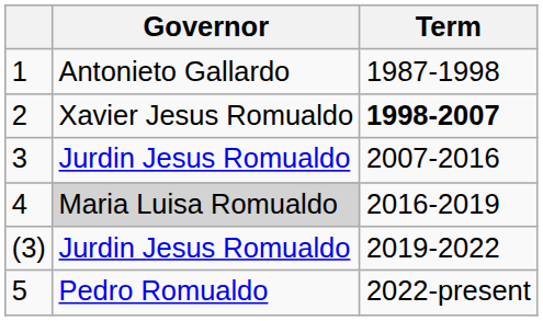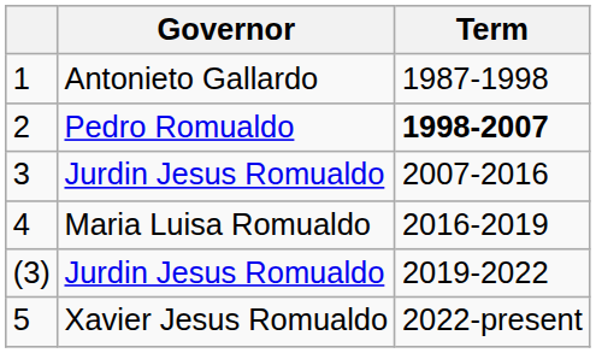2 | Governor: Xavier Jesus Romualdo -> Pedro Romualdo
4 | Governor: lightgrey background -> no background
5 | Governor: Pedro Romualdo -> Xavier Jesus Romualdo
